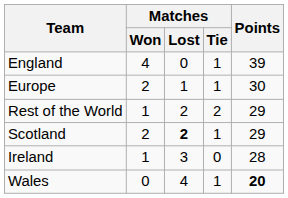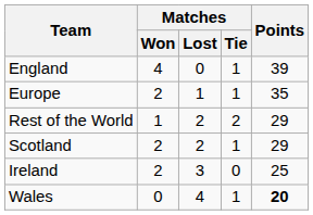Europe | Points: 30 -> 35
Scotland | Matches / Lost: bold -> normal
Ireland | Matches / Won: 1 -> 2
Ireland | Points: 28 -> 25
